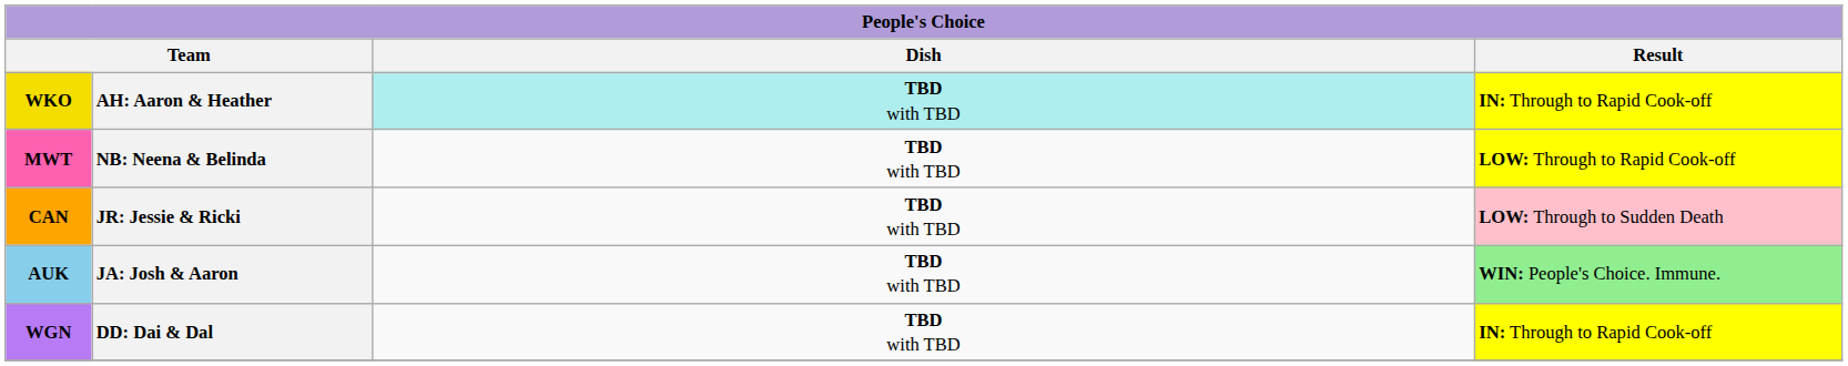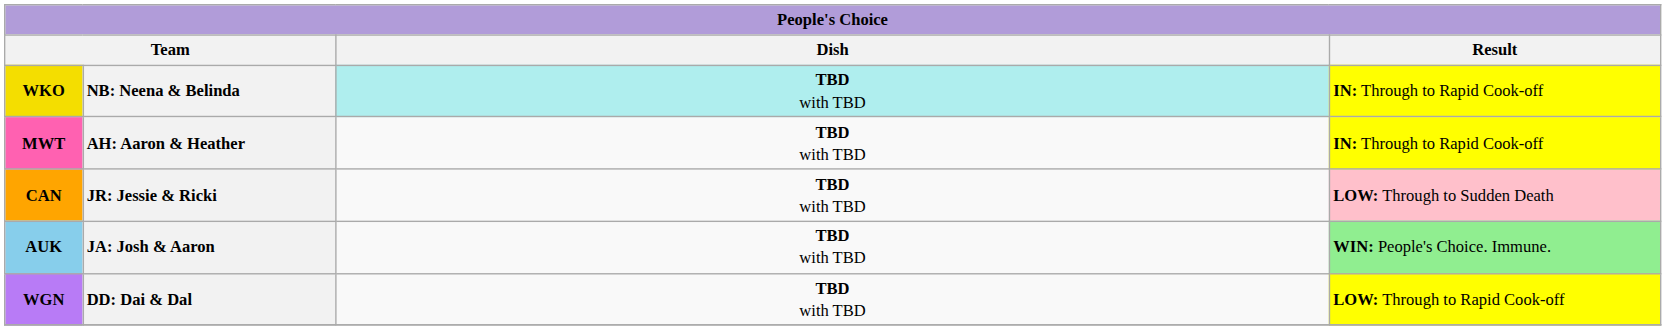WKO | column 2: AH: Aaron & Heather -> NB: Neena & Belinda
MWT | column 2: NB: Neena & Belinda -> AH: Aaron & Heather
MWT | Result: LOW: Through to Rapid Cook-off -> IN: Through to Rapid Cook-off
WGN | Result: IN: Through to Rapid Cook-off -> LOW: Through to Rapid Cook-off
